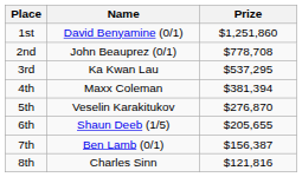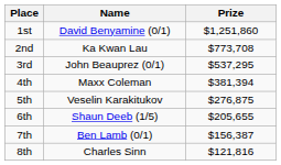2nd | Name: John Beauprez (0/1) -> Ka Kwan Lau
2nd | Prize: $778,708 -> $773,708
3rd | Name: Ka Kwan Lau -> John Beauprez (0/1)
5th | Prize: $276,870 -> $276,875
